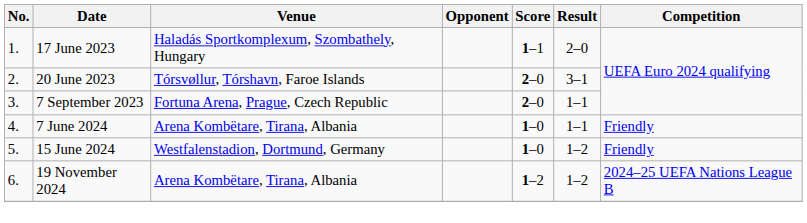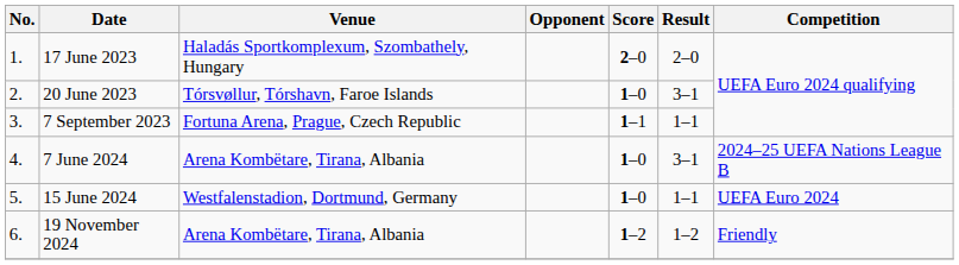17 June 2023 | Score: 1–1 -> 2–0
20 June 2023 | Score: 2–0 -> 1–0
7 September 2023 | Score: 2–0 -> 1–1
7 June 2024 | Result: 1–1 -> 3–1
7 June 2024 | Competition: Friendly -> 2024–25 UEFA Nations League B
15 June 2024 | Result: 1–2 -> 1–1
15 June 2024 | Competition: Friendly -> UEFA Euro 2024
19 November 2024 | Competition: 2024–25 UEFA Nations League B -> Friendly
